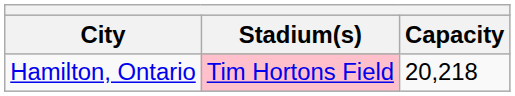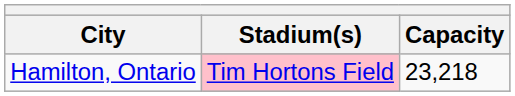Hamilton, Ontario | Capacity: 20,218 -> 23,218
